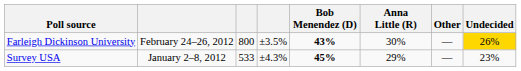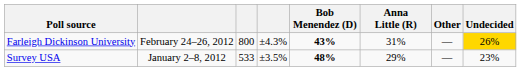Farleigh Dickinson University | column 4: ±3.5% -> ±4.3%
Farleigh Dickinson University | Anna Little (R): 30% -> 31%
Survey USA | column 4: ±4.3% -> ±3.5%
Survey USA | Bob Menendez (D): 45% -> 48%
